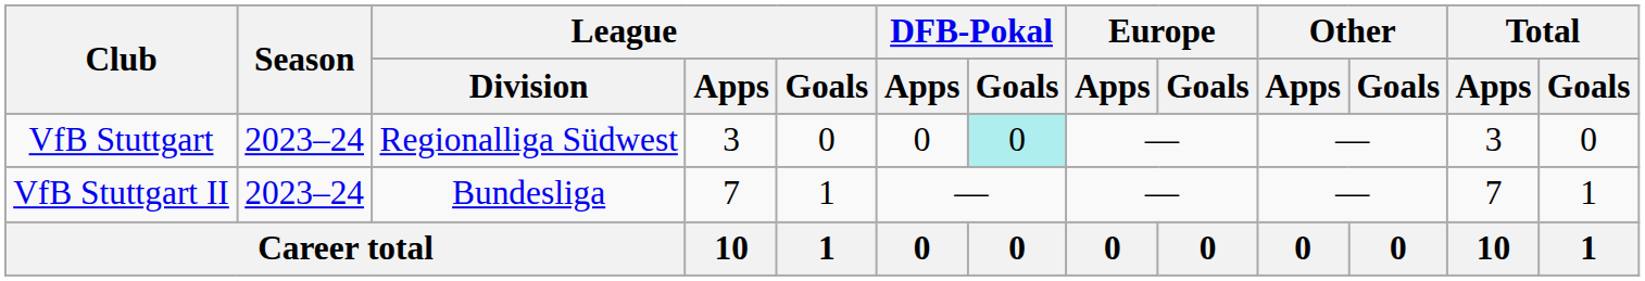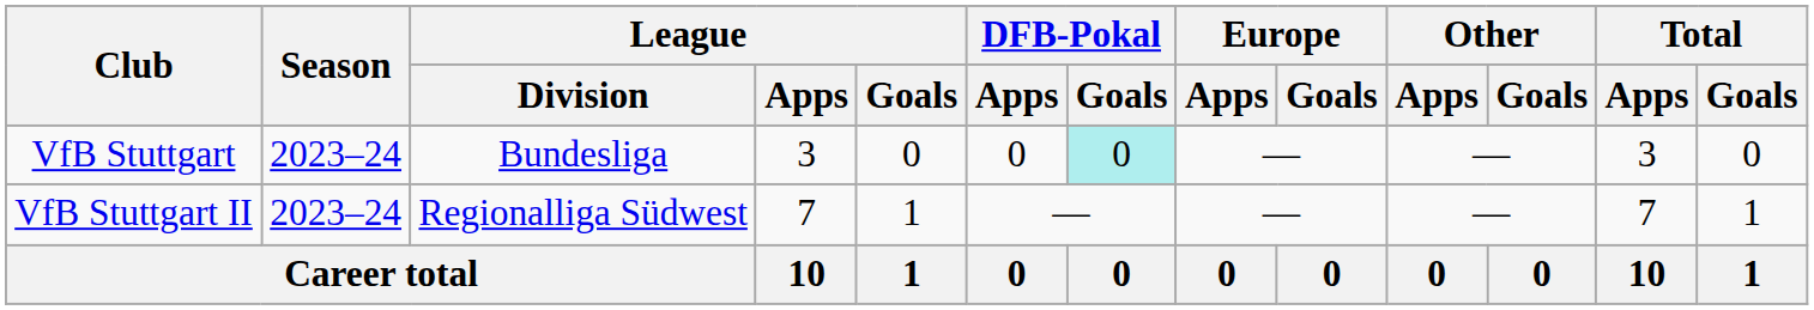VfB Stuttgart | League / Division: Regionalliga Südwest -> Bundesliga
VfB Stuttgart II | League / Division: Bundesliga -> Regionalliga Südwest
